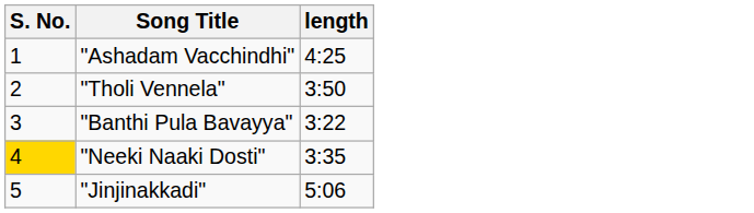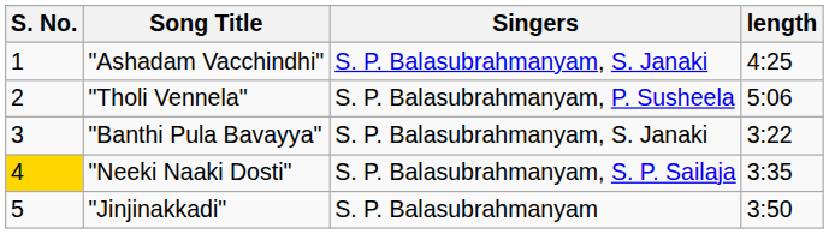+ column: Singers | S. P. Balasubrahmanyam, S. Janaki | S. P. Balasubrahmanyam, P. Susheela | S. P. Balasubrahmanyam, S. Janaki | S. P. Balasubrahmanyam, S. P. Sailaja | S. P. Balasubrahmanyam
"Tholi Vennela" | length: 3:50 -> 5:06
"Jinjinakkadi" | length: 5:06 -> 3:50
